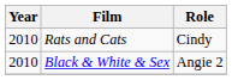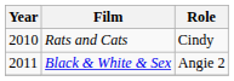Black & White & Sex | Year: 2010 -> 2011
